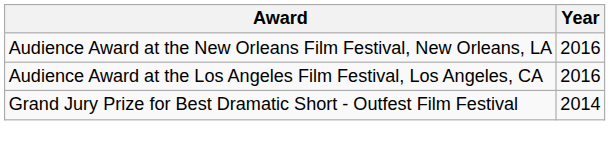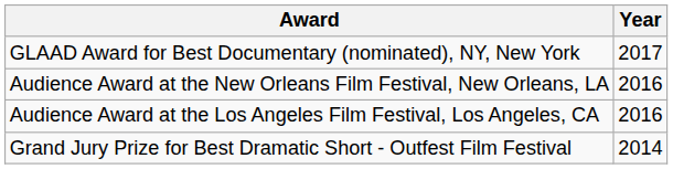+ row: GLAAD Award for Best Documentary (nominated), NY, New York | 2017
